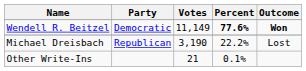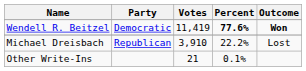Wendell R. Beitzel | Votes: 11,149 -> 11,419
Michael Dreisbach | Votes: 3,190 -> 3,910
